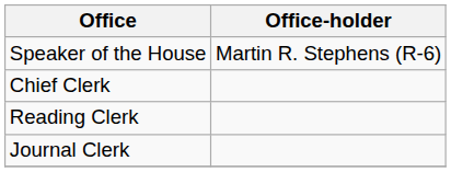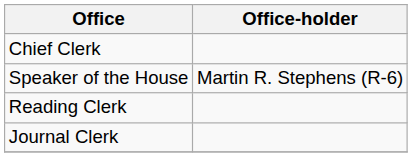rows swapped: Speaker of the House <-> Chief Clerk
